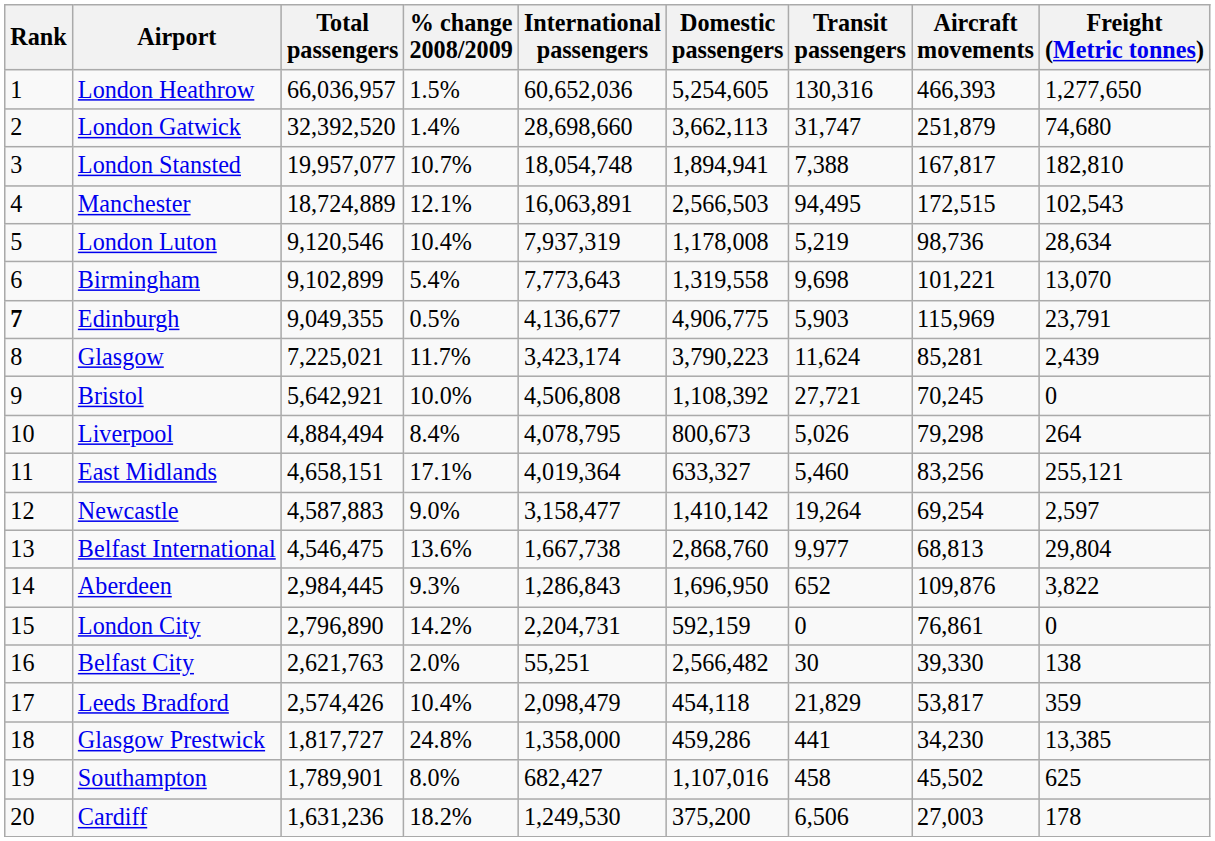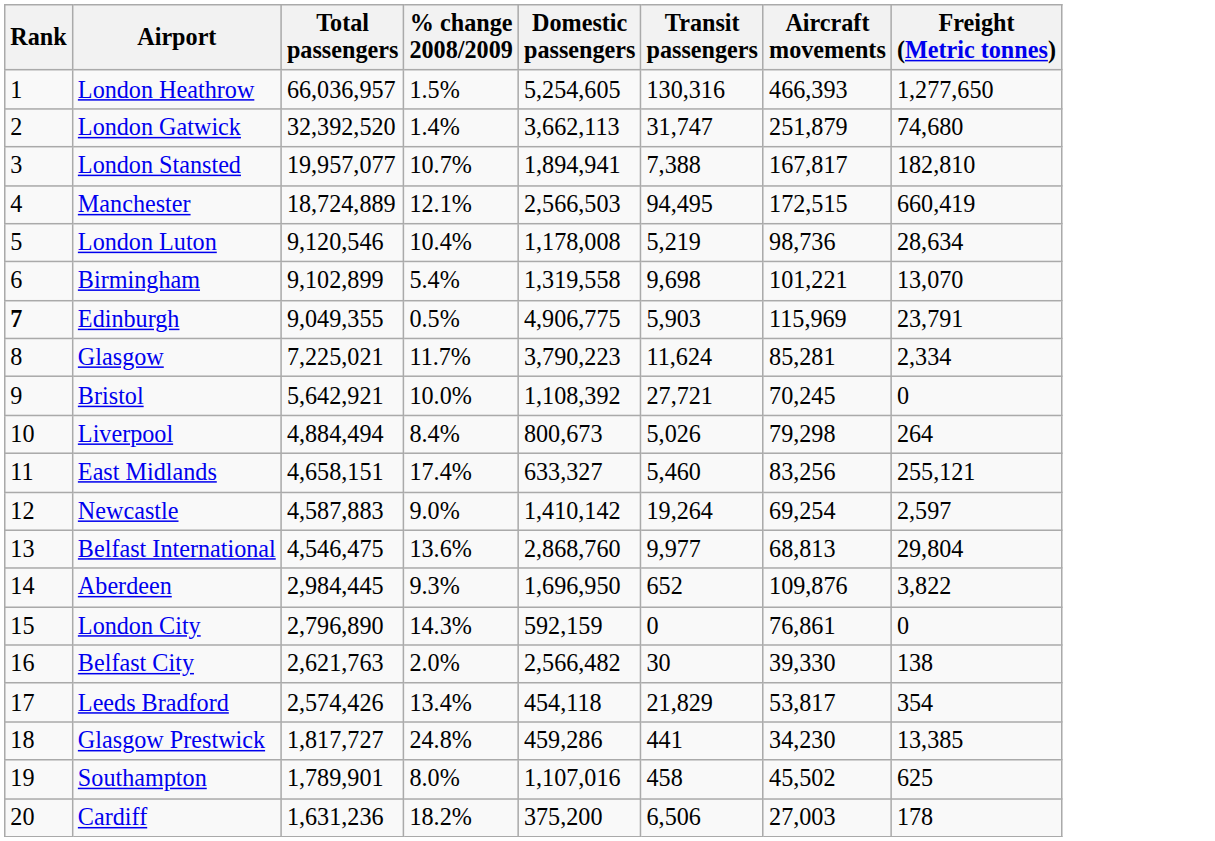- column: International passengers | 60,652,036 | 28,698,660 | 18,054,748 | 16,063,891 | 7,937,319 | 7,773,643 | 4,136,677 | 3,423,174 | 4,506,808 | 4,078,795 | 4,019,364 | 3,158,477 | 1,667,738 | 1,286,843 | 2,204,731 | 55,251 | 2,098,479 | 1,358,000 | 682,427 | 1,249,530
Manchester | Freight (Metric tonnes): 102,543 -> 660,419
Glasgow | Freight (Metric tonnes): 2,439 -> 2,334
East Midlands | % change 2008/2009: 17.1% -> 17.4%
London City | % change 2008/2009: 14.2% -> 14.3%
Leeds Bradford | % change 2008/2009: 10.4% -> 13.4%
Leeds Bradford | Freight (Metric tonnes): 359 -> 354
